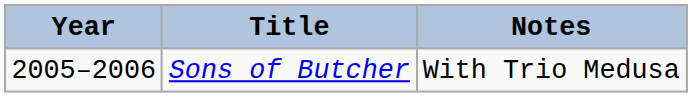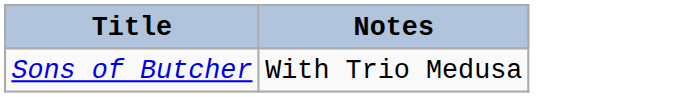- column: Year | 2005–2006
